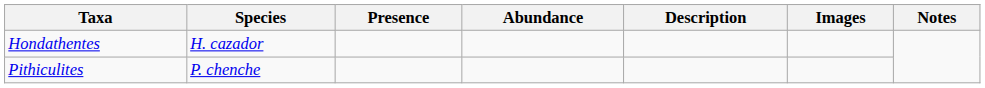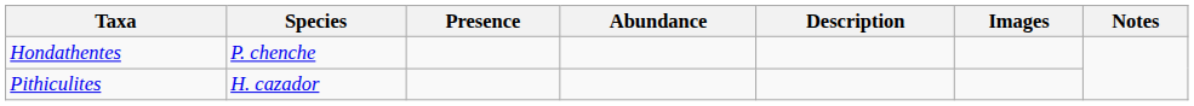Hondathentes | Species: H. cazador -> P. chenche
Pithiculites | Species: P. chenche -> H. cazador
